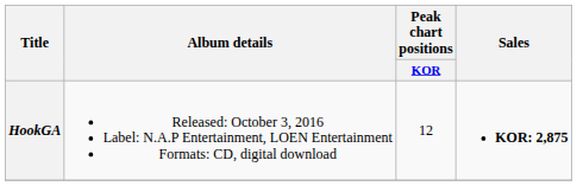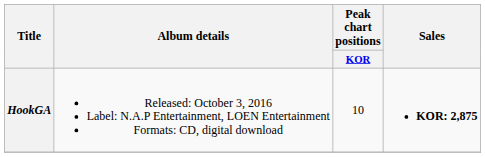HookGA | Peak chart positions / KOR: 12 -> 10
